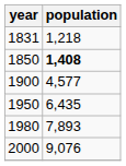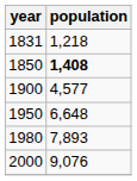1950 | population: 6,435 -> 6,648
